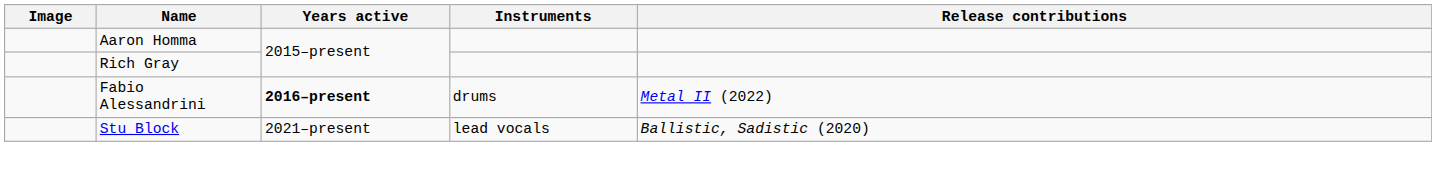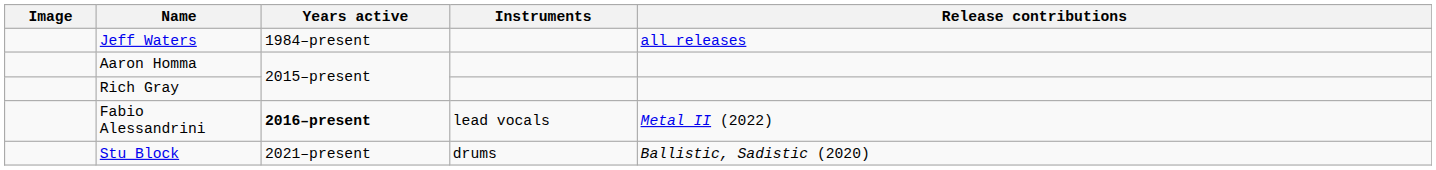+ row: Jeff Waters | 1984–present | all releases
Fabio Alessandrini | Instruments: drums -> lead vocals
Stu Block | Instruments: lead vocals -> drums
